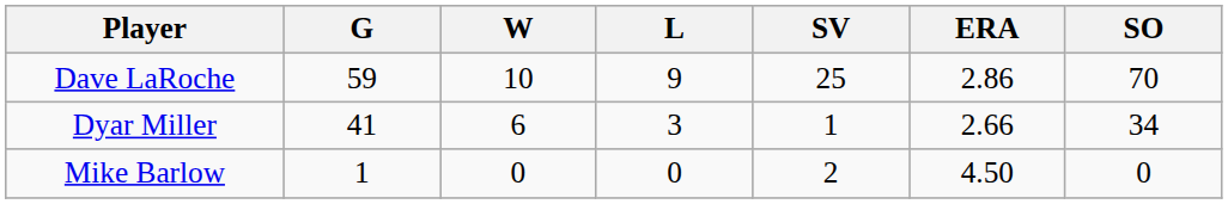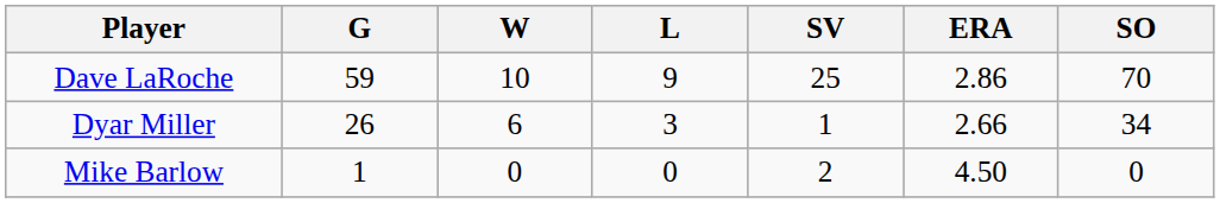Dyar Miller | G: 41 -> 26
